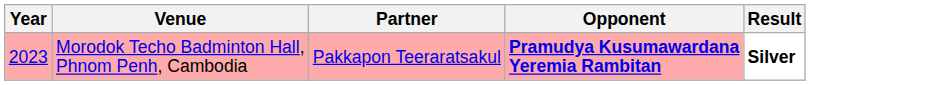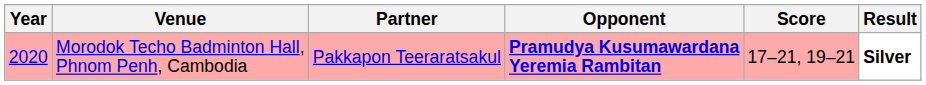+ column: Score | 17–21, 19–21
Morodok Techo Badminton Hall, Phnom Penh, Cambodia | Year: 2023 -> 2020
